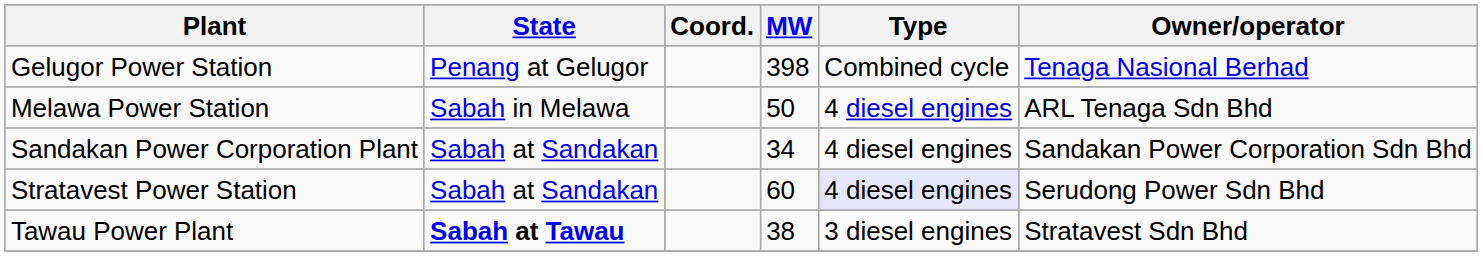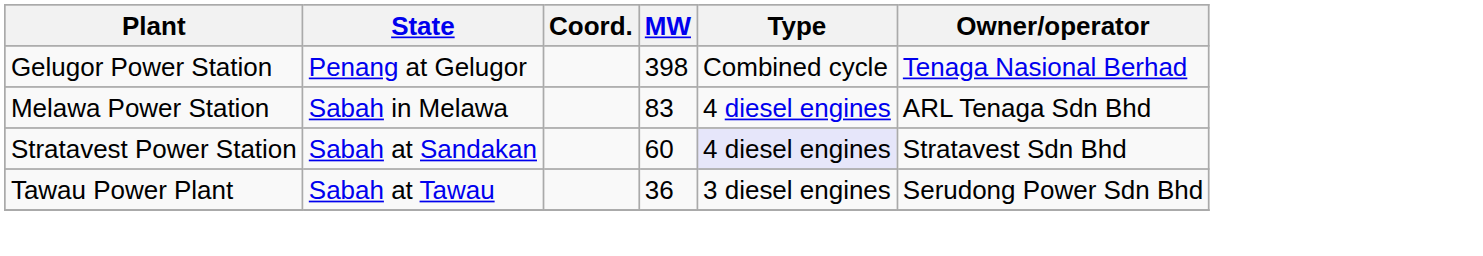Melawa Power Station | MW: 50 -> 83
- row: Sandakan Power Corporation Plant | Sabah at Sandakan | 34 | 4 diesel engines | Sandakan Power Corporation Sdn Bhd
Stratavest Power Station | Owner/operator: Serudong Power Sdn Bhd -> Stratavest Sdn Bhd
Tawau Power Plant | State: bold -> normal
Tawau Power Plant | MW: 38 -> 36
Tawau Power Plant | Owner/operator: Stratavest Sdn Bhd -> Serudong Power Sdn Bhd
